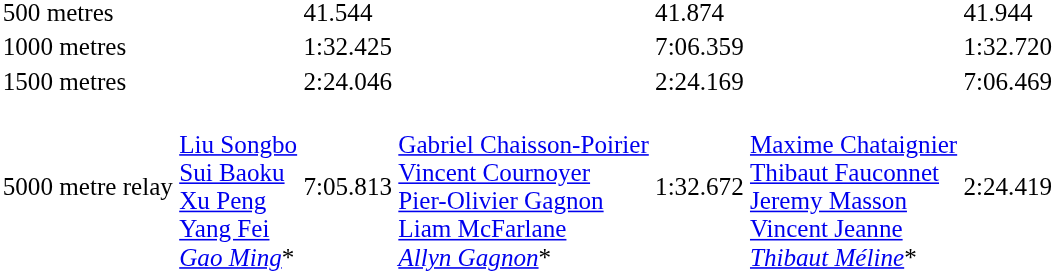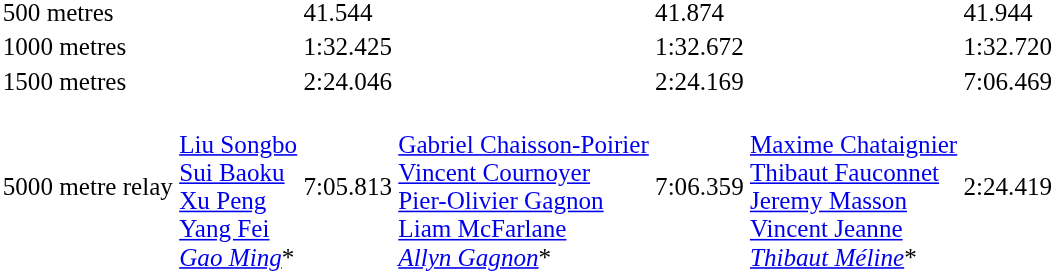1000 metres | column 5: 7:06.359 -> 1:32.672
5000 metre relay | column 5: 1:32.672 -> 7:06.359
